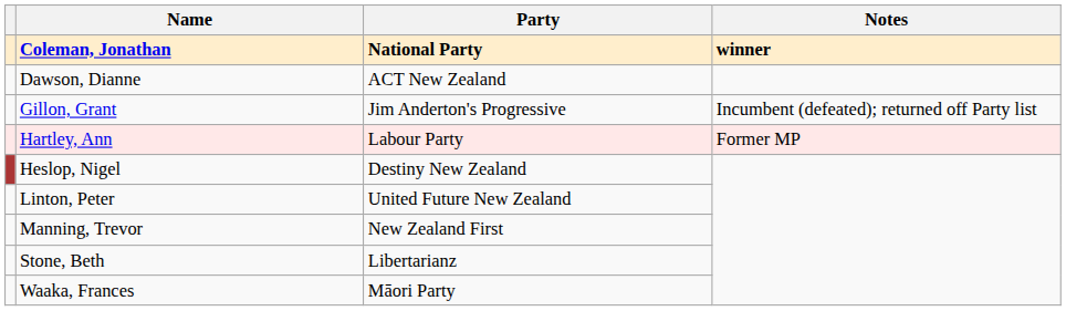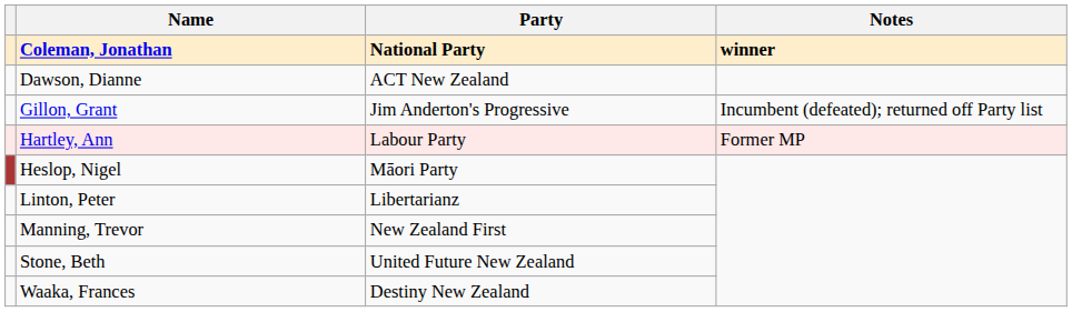Heslop, Nigel | Party: Destiny New Zealand -> Māori Party
Linton, Peter | Party: United Future New Zealand -> Libertarianz
Stone, Beth | Party: Libertarianz -> United Future New Zealand
Waaka, Frances | Party: Māori Party -> Destiny New Zealand
